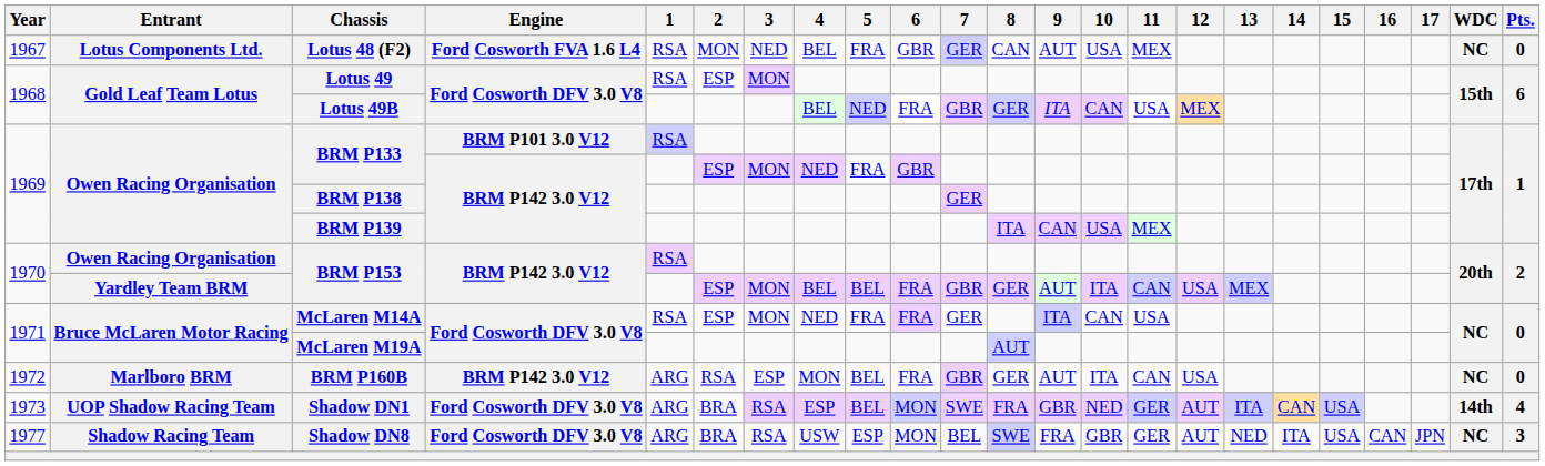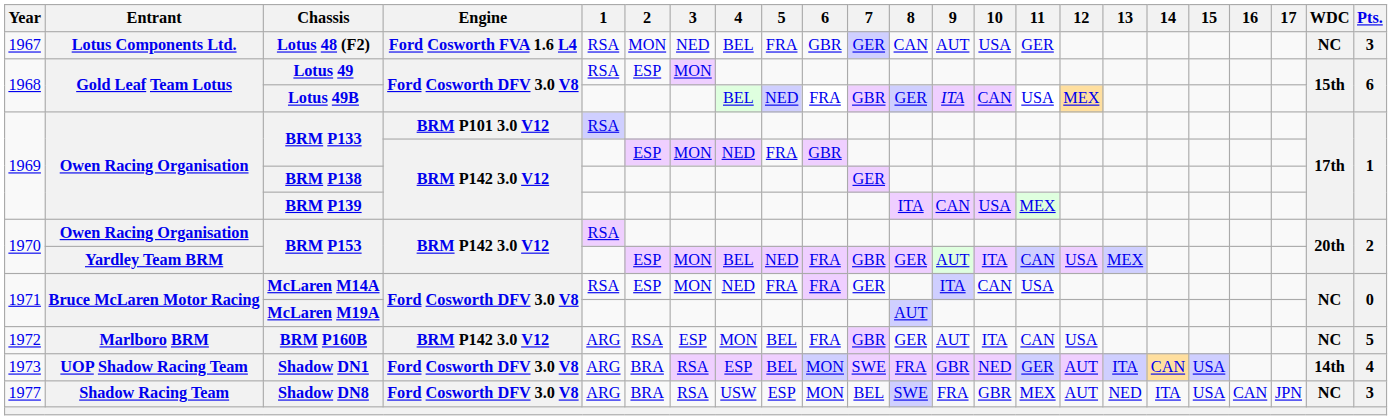Lotus 48 (F2) | 11: MEX -> GER
Lotus 48 (F2) | Pts.: 0 -> 3
Yardley Team BRM / BRM P153 | 5: BEL -> NED
BRM P160B | Pts.: 0 -> 5
Shadow DN8 | 11: GER -> MEX
